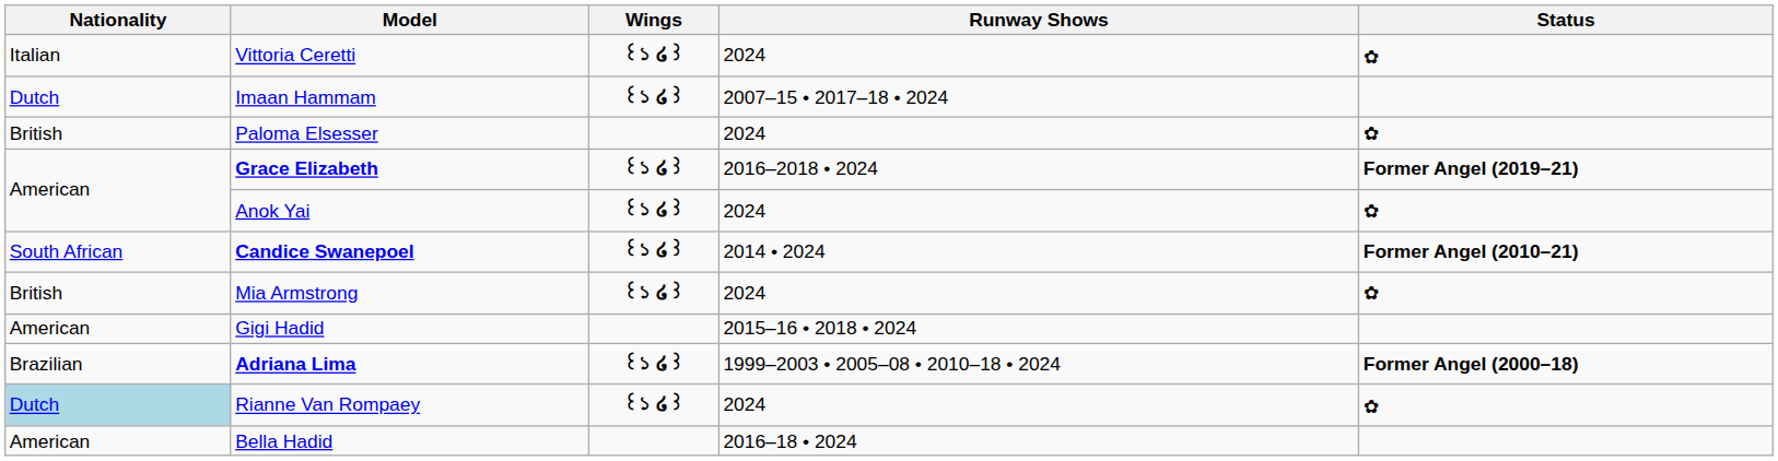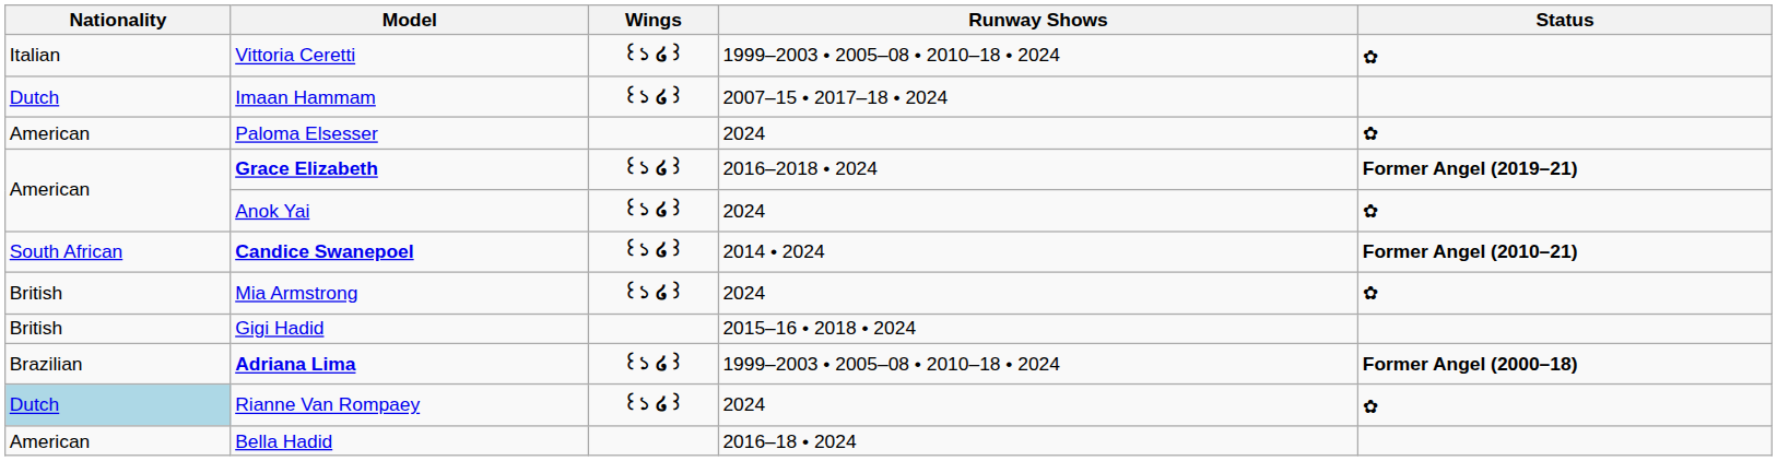Vittoria Ceretti | Runway Shows: 2024 -> 1999–2003 • 2005–08 • 2010–18 • 2024
Paloma Elsesser | Nationality: British -> American
Gigi Hadid | Nationality: American -> British
